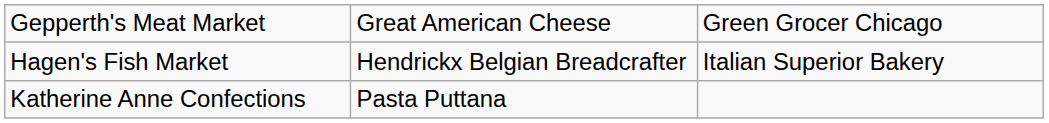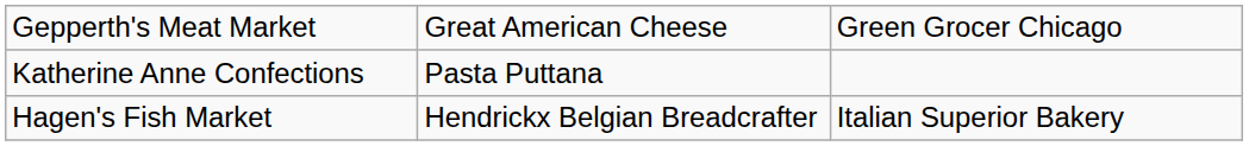rows swapped: Hagen's Fish Market <-> Katherine Anne Confections
